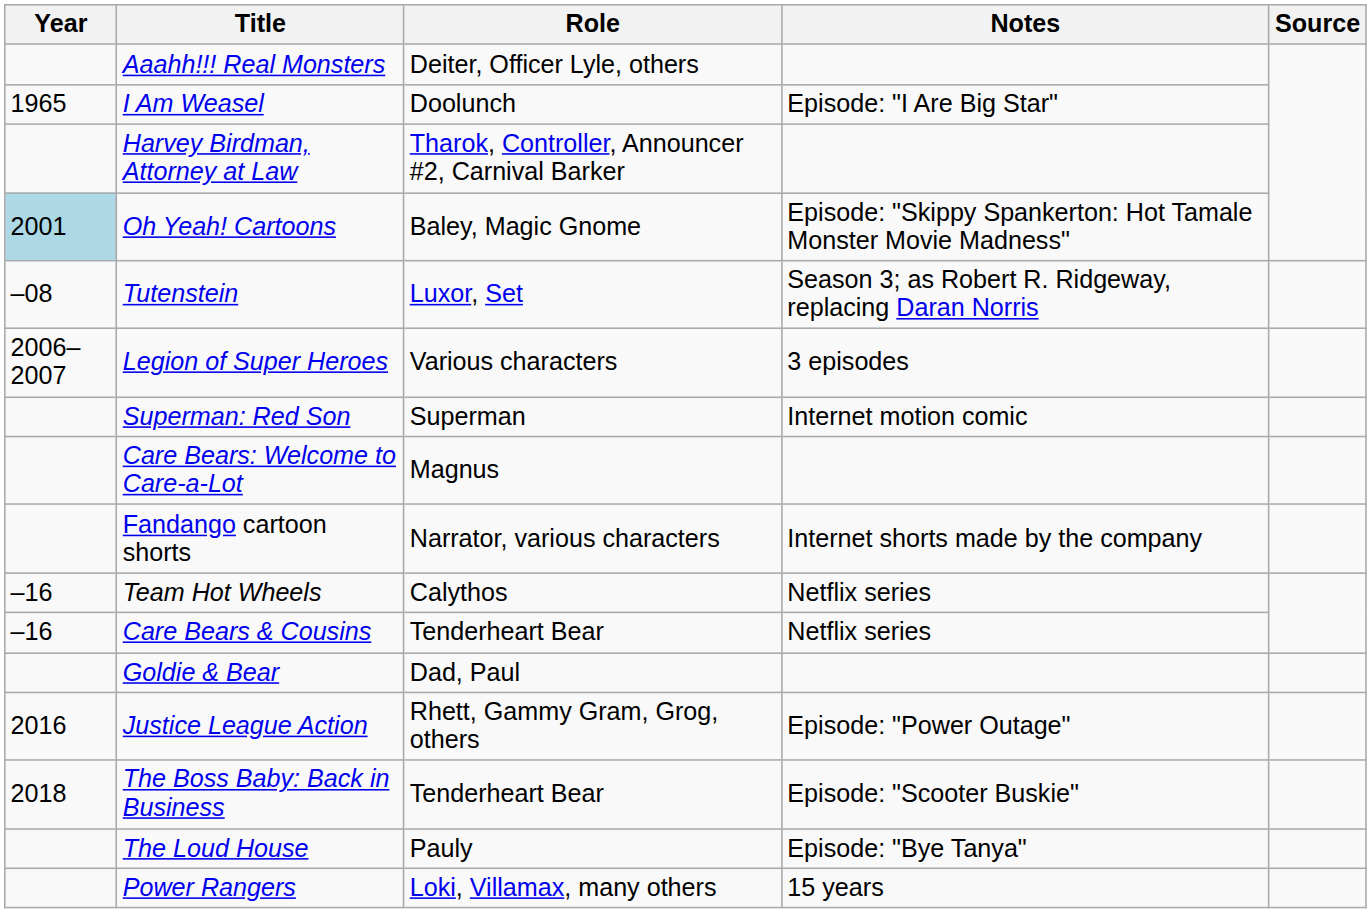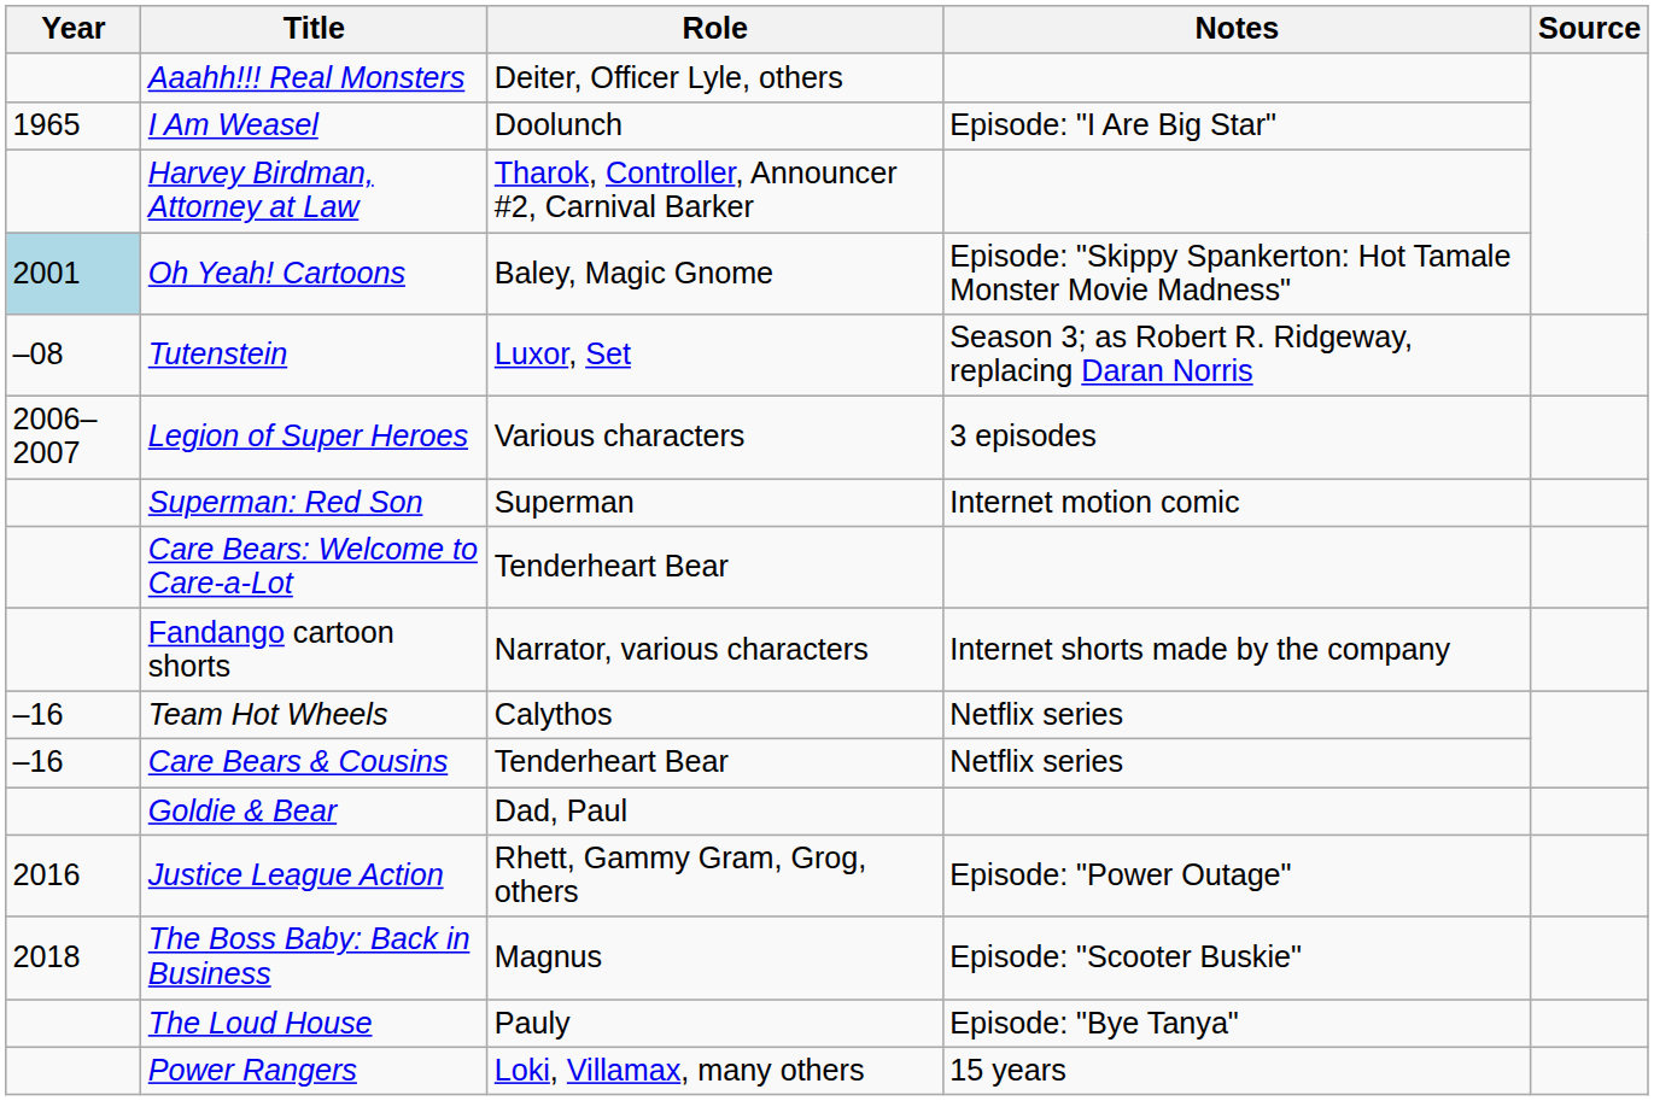Care Bears: Welcome to Care-a-Lot | Role: Magnus -> Tenderheart Bear
The Boss Baby: Back in Business | Role: Tenderheart Bear -> Magnus
